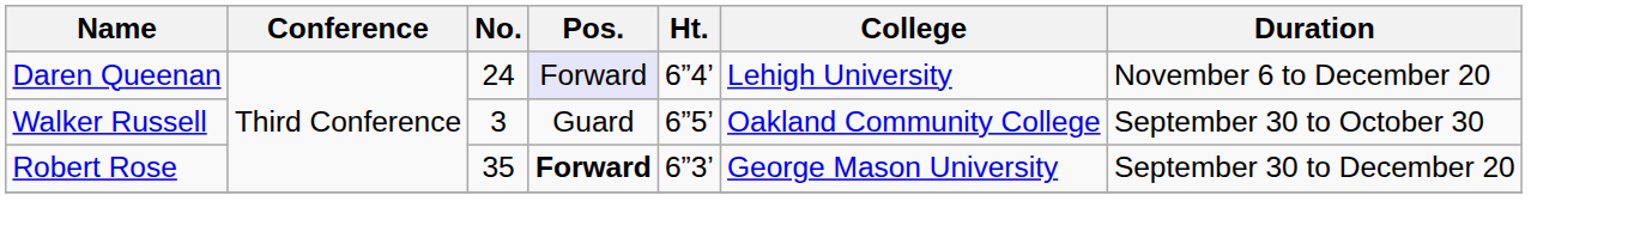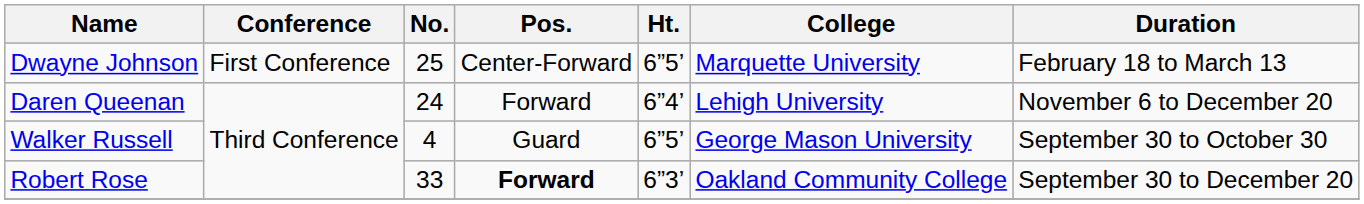+ row: Dwayne Johnson | First Conference | 25 | Center-Forward | 6”5’ | Marquette University | February 18 to March 13
Daren Queenan | Pos.: lavender background -> no background
Walker Russell | No.: 3 -> 4
Walker Russell | College: Oakland Community College -> George Mason University
Robert Rose | No.: 35 -> 33
Robert Rose | College: George Mason University -> Oakland Community College
